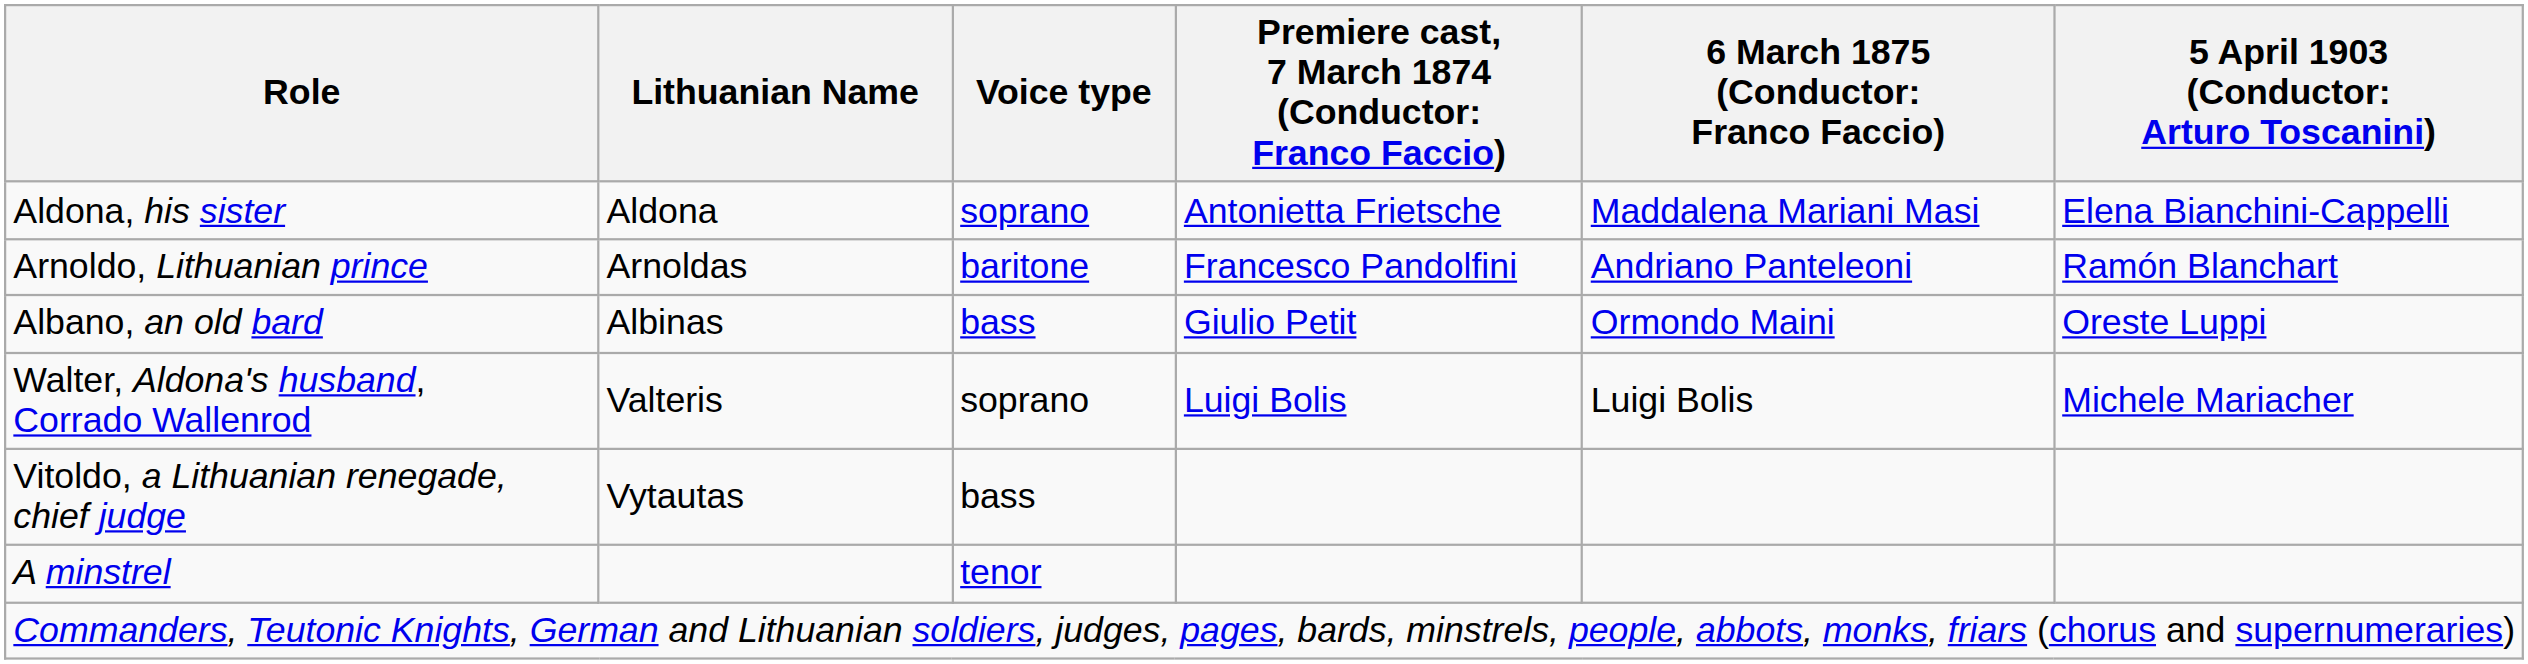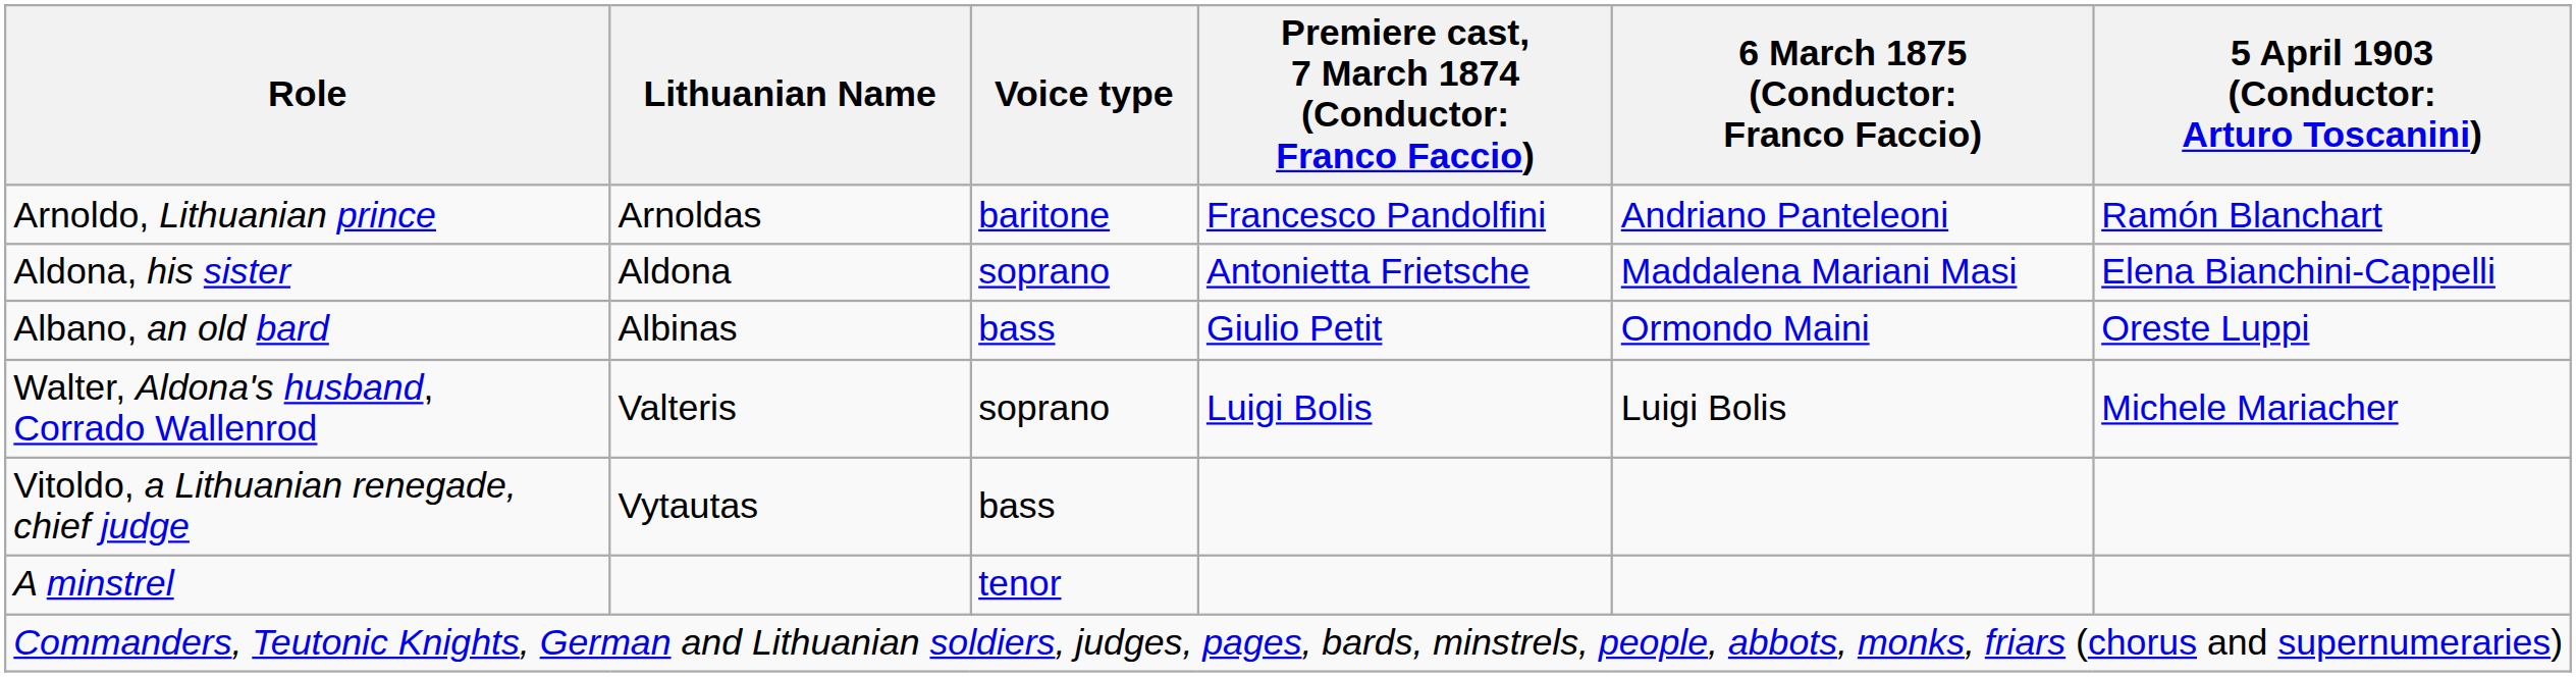rows swapped: Arnoldo, Lithuanian prince <-> Aldona, his sister
